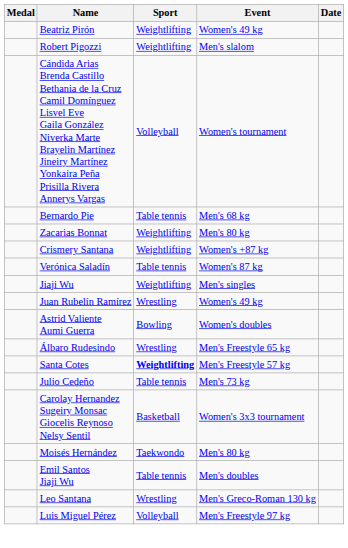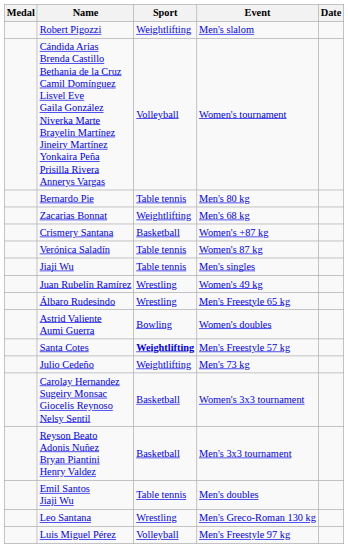- row: Beatriz Pirón | Weightlifting | Women's 49 kg
Bernardo Pie | Event: Men's 68 kg -> Men's 80 kg
Zacarias Bonnat | Event: Men's 80 kg -> Men's 68 kg
Crismery Santana | Sport: Weightlifting -> Basketball
Jiaji Wu | Sport: Weightlifting -> Table tennis
rows swapped: Álbaro Rudesindo <-> Astrid Valiente Aumi Guerra
Julio Cedeño | Sport: Table tennis -> Weightlifting
+ row: Reyson Beato Adonis Nuñez Bryan Piantini Henry Valdez | Basketball | Men's 3x3 tournament
- row: Moisés Hernández | Taekwondo | Men's 80 kg
